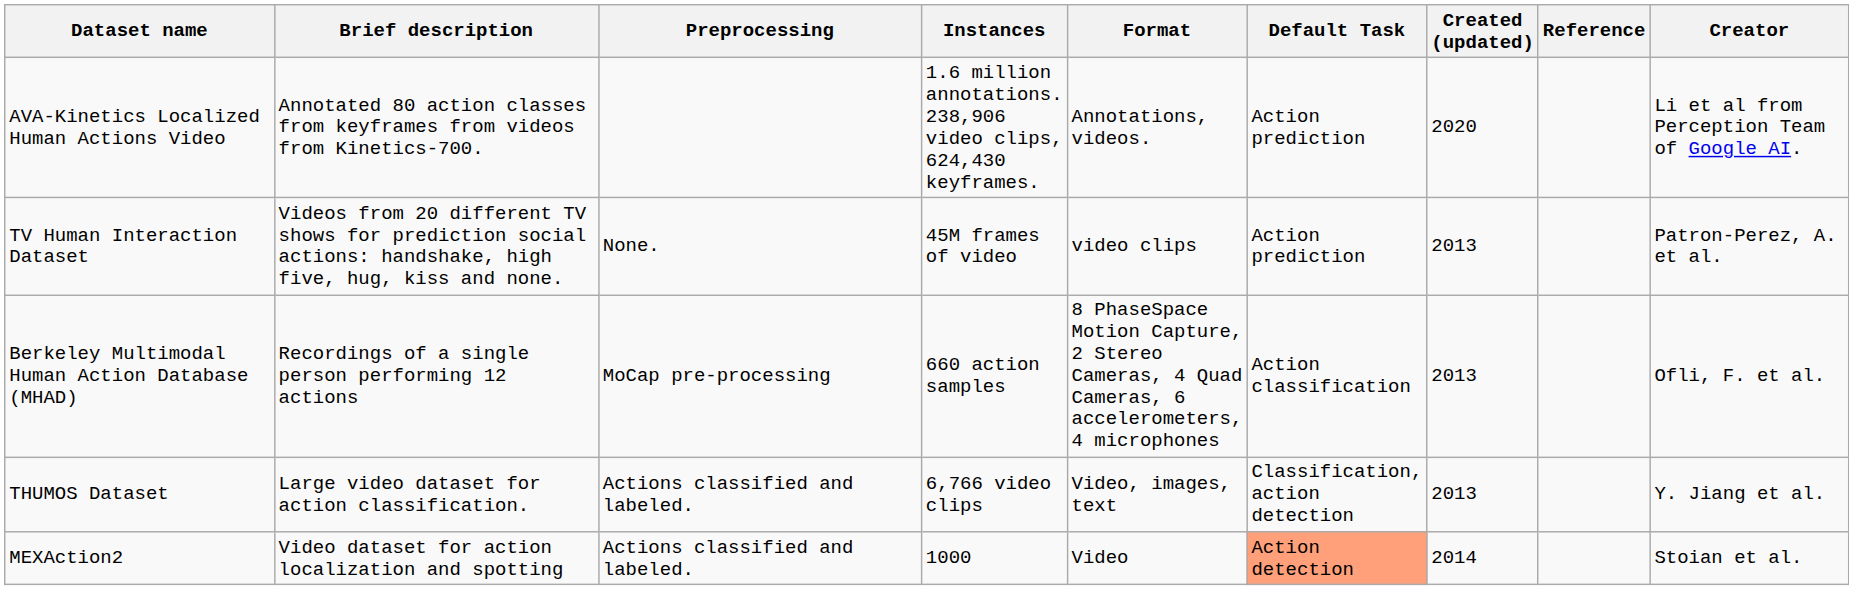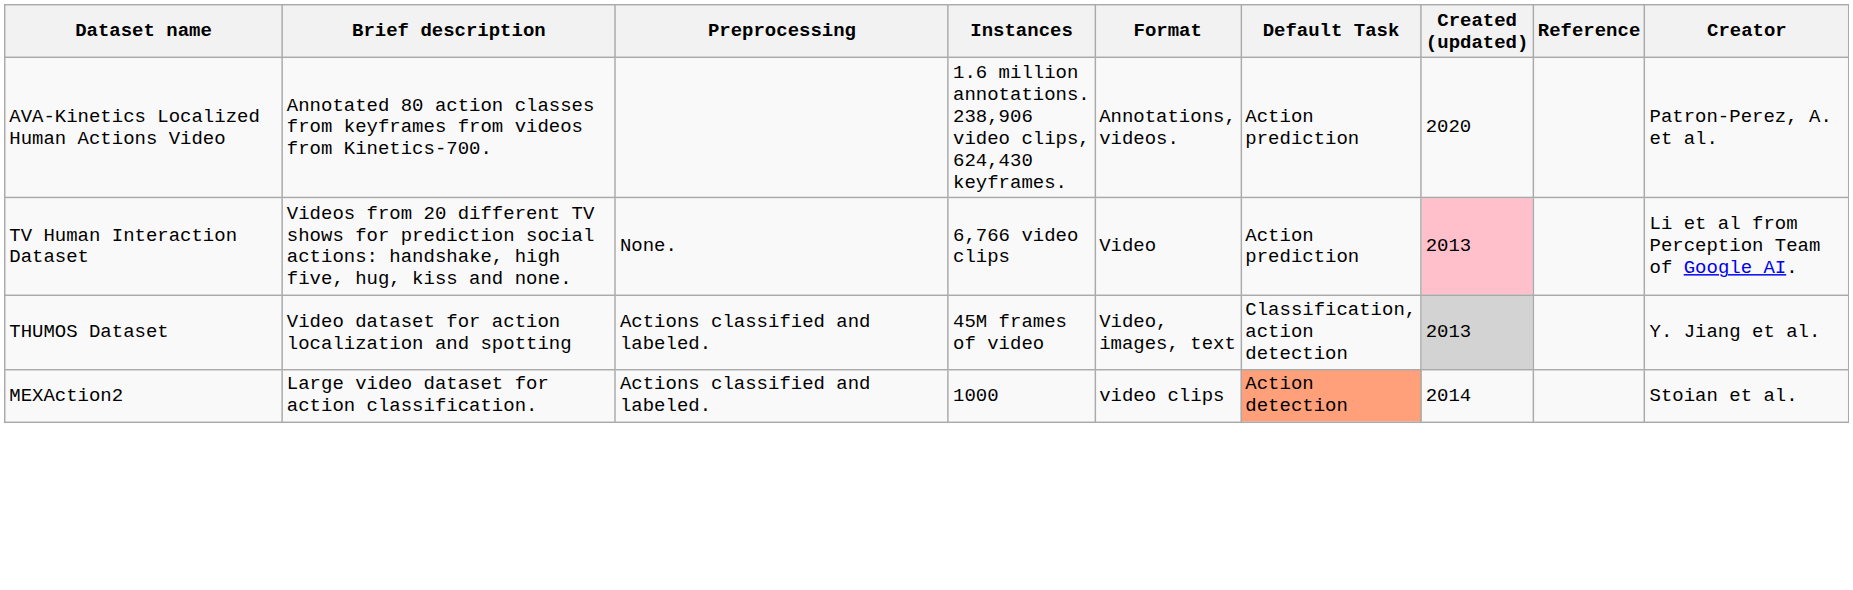AVA-Kinetics Localized Human Actions Video | Creator: Li et al from Perception Team of Google AI. -> Patron-Perez, A. et al.
TV Human Interaction Dataset | Instances: 45M frames of video -> 6,766 video clips
TV Human Interaction Dataset | Format: video clips -> Video
TV Human Interaction Dataset | Created (updated): no background -> pink background
TV Human Interaction Dataset | Creator: Patron-Perez, A. et al. -> Li et al from Perception Team of Google AI.
- row: Berkeley Multimodal Human Action Database (MHAD) | Recordings of a single person performing 12 actions | MoCap pre-processing | 660 action samples | 8 PhaseSpace Motion Capture, 2 Stereo Cameras, 4 Quad Cameras, 6 accelerometers, 4 microphones | Action classification | 2013 | Ofli, F. et al.
THUMOS Dataset | Brief description: Large video dataset for action classification. -> Video dataset for action localization and spotting
THUMOS Dataset | Instances: 6,766 video clips -> 45M frames of video
THUMOS Dataset | Created (updated): no background -> lightgrey background
MEXAction2 | Brief description: Video dataset for action localization and spotting -> Large video dataset for action classification.
MEXAction2 | Format: Video -> video clips
